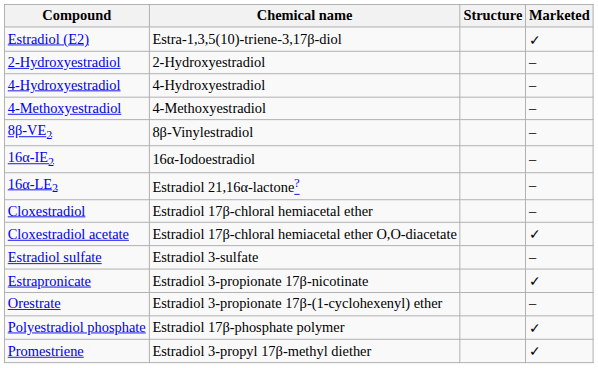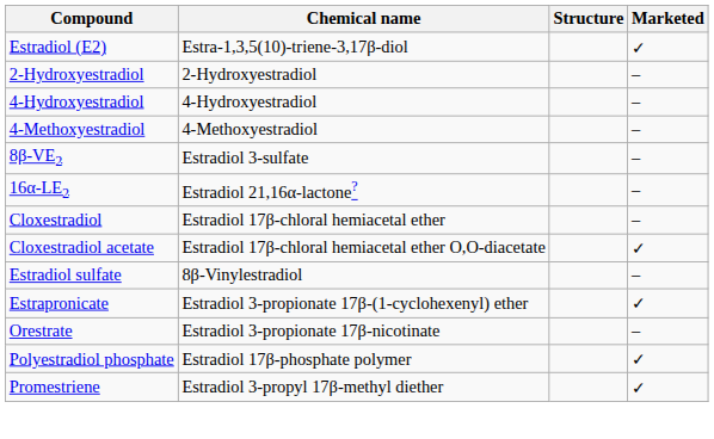8β-VE2 | Chemical name: 8β-Vinylestradiol -> Estradiol 3-sulfate
- row: 16α-IE2 | 16α-Iodoestradiol | –
Estradiol sulfate | Chemical name: Estradiol 3-sulfate -> 8β-Vinylestradiol
Estrapronicate | Chemical name: Estradiol 3-propionate 17β-nicotinate -> Estradiol 3-propionate 17β-(1-cyclohexenyl) ether
Orestrate | Chemical name: Estradiol 3-propionate 17β-(1-cyclohexenyl) ether -> Estradiol 3-propionate 17β-nicotinate
